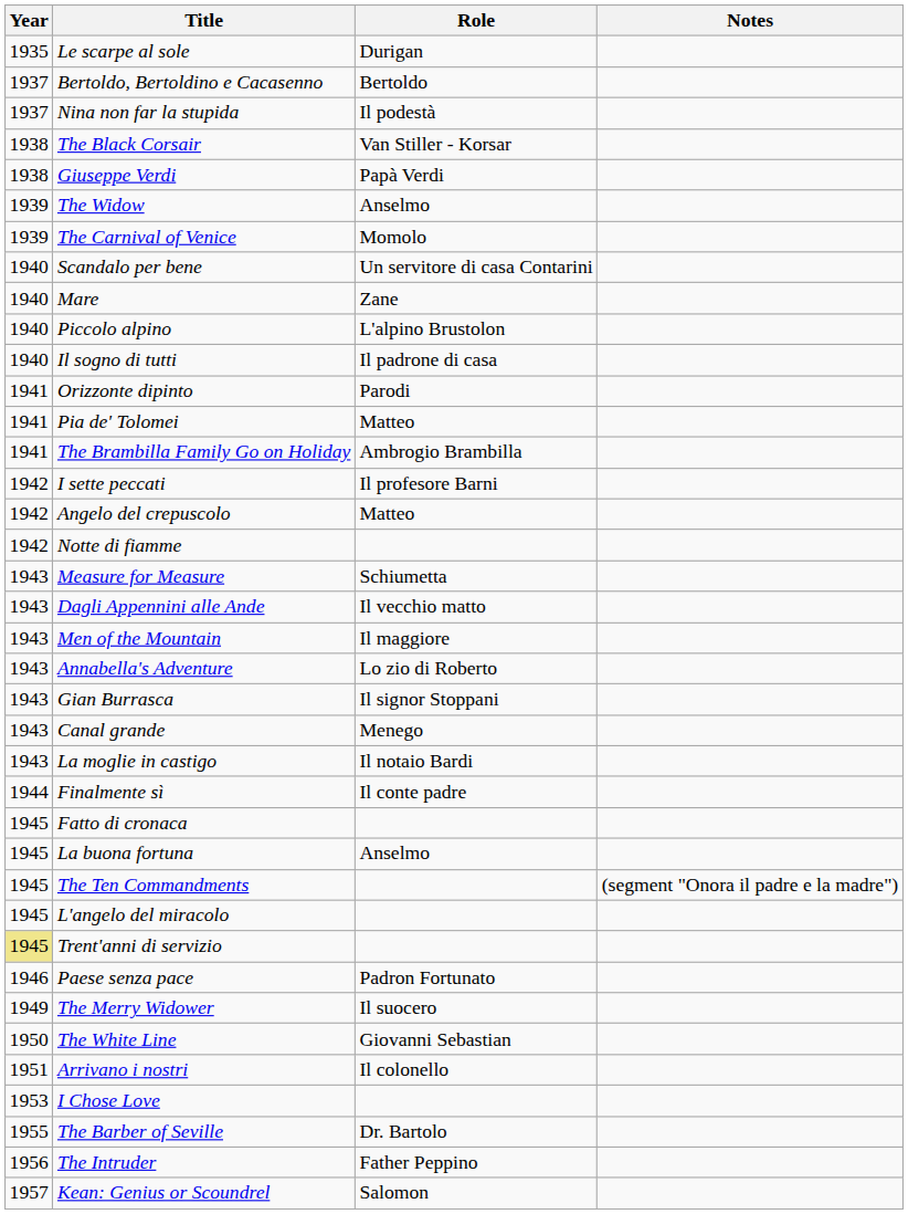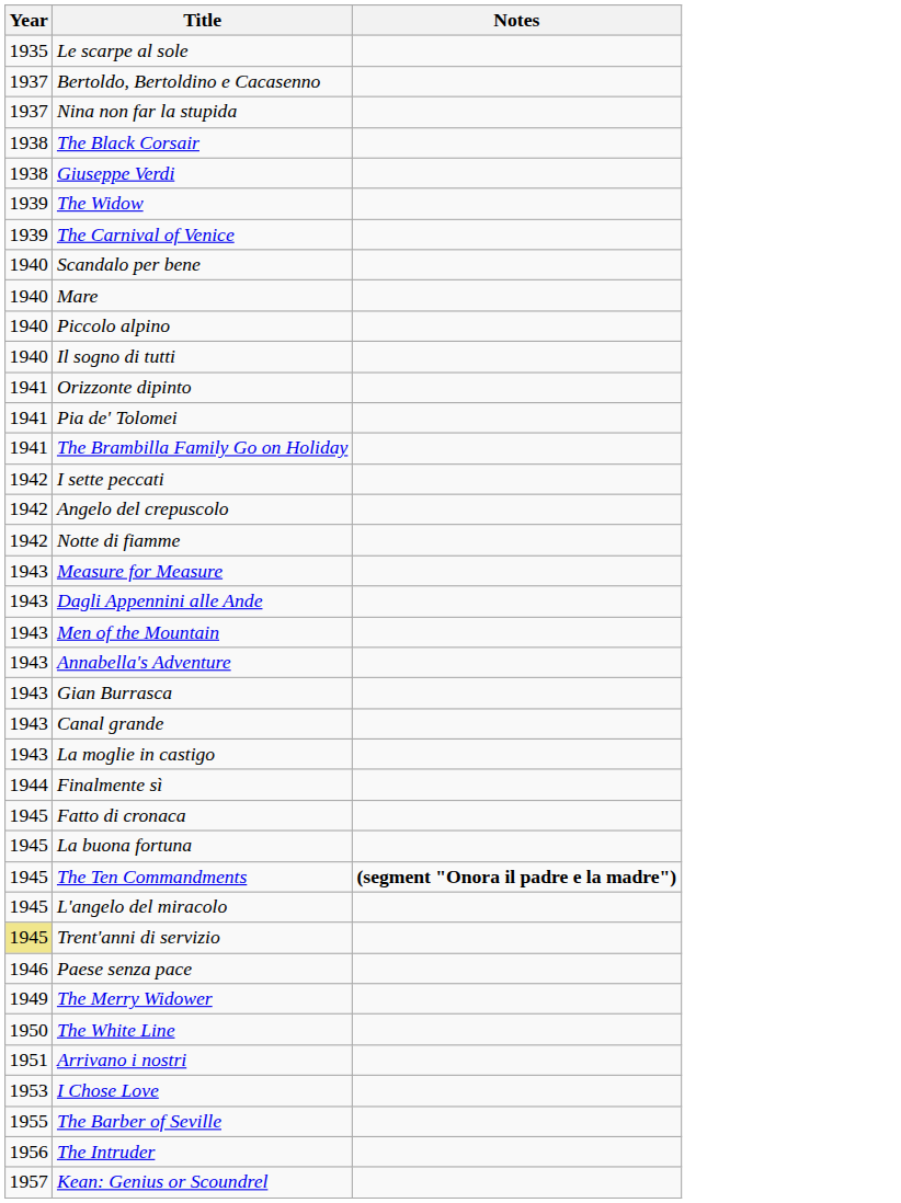- column: Role | Durigan | Bertoldo | Il podestà | Van Stiller - Korsar | Papà Verdi | Anselmo | Momolo | Un servitore di casa Contarini | Zane | L'alpino Brustolon | Il padrone di casa | Parodi | Matteo | Ambrogio Brambilla | Il profesore Barni | Matteo | Schiumetta | Il vecchio matto | Il maggiore | Lo zio di Roberto | Il signor Stoppani | Menego | Il notaio Bardi | Il conte padre | Anselmo | Padron Fortunato | Il suocero | Giovanni Sebastian | Il colonello | Dr. Bartolo | Father Peppino | Salomon
The Ten Commandments | Notes: normal -> bold
